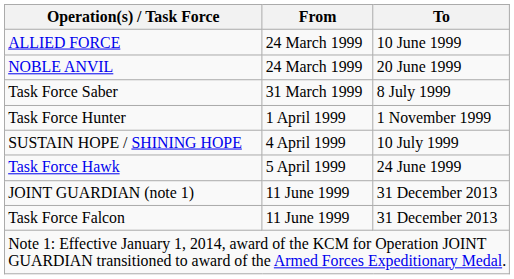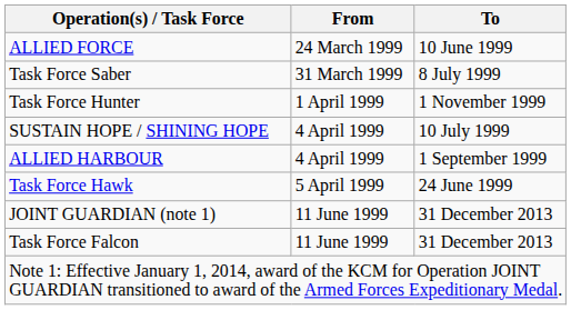- row: NOBLE ANVIL | 24 March 1999 | 20 June 1999
+ row: ALLIED HARBOUR | 4 April 1999 | 1 September 1999
